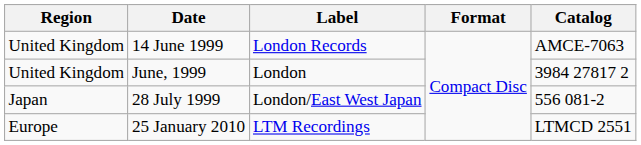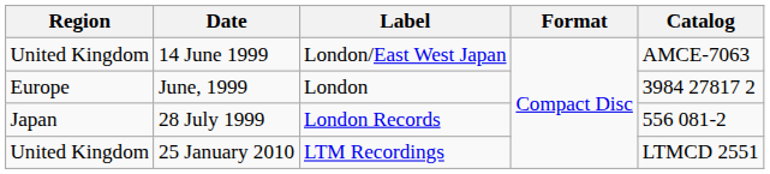14 June 1999 | Label: London Records -> London/East West Japan
June, 1999 | Region: United Kingdom -> Europe
28 July 1999 | Label: London/East West Japan -> London Records
25 January 2010 | Region: Europe -> United Kingdom
